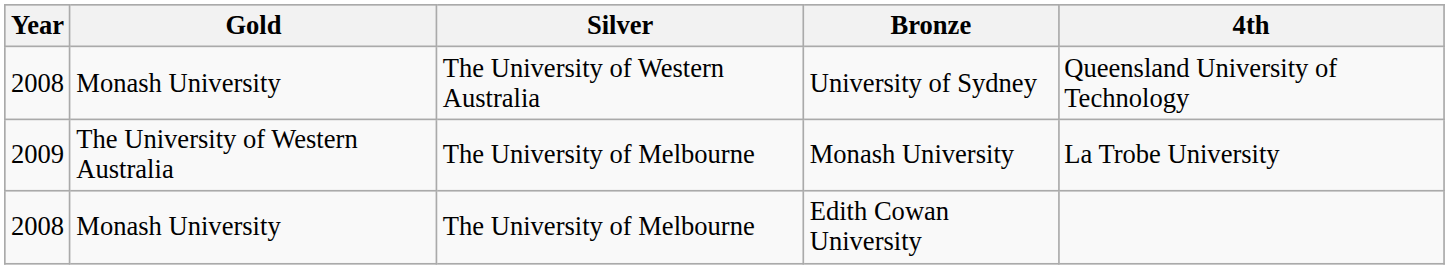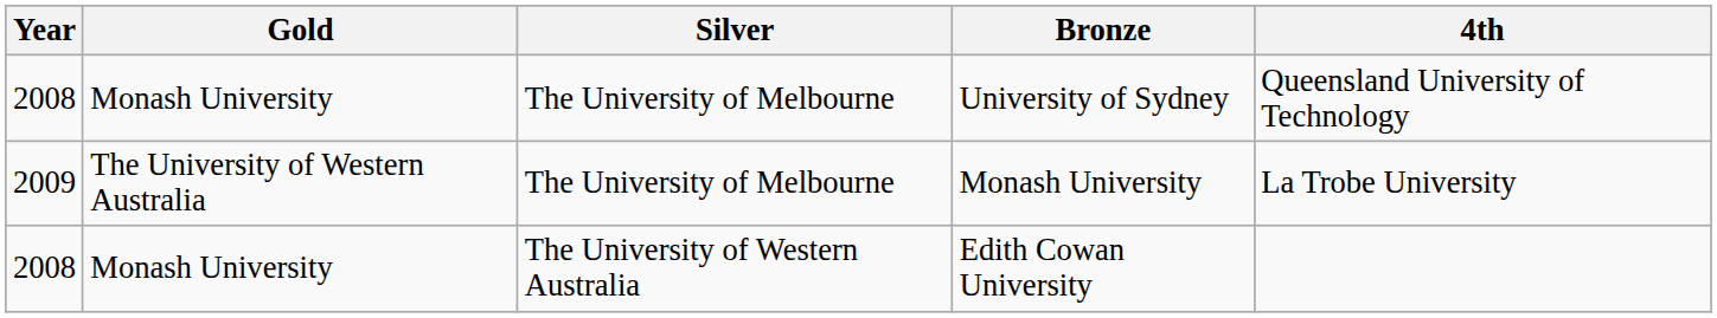University of Sydney | Silver: The University of Western Australia -> The University of Melbourne
Edith Cowan University | Silver: The University of Melbourne -> The University of Western Australia
